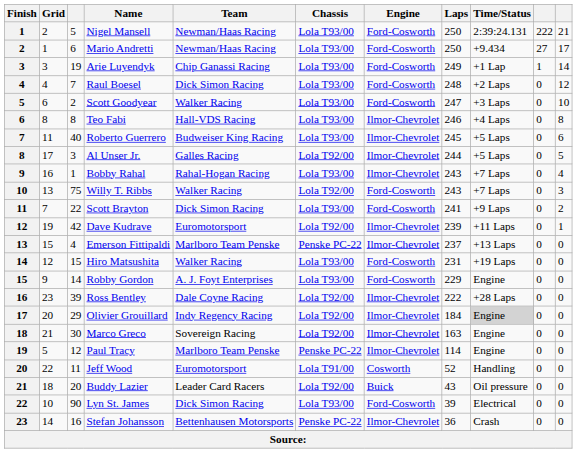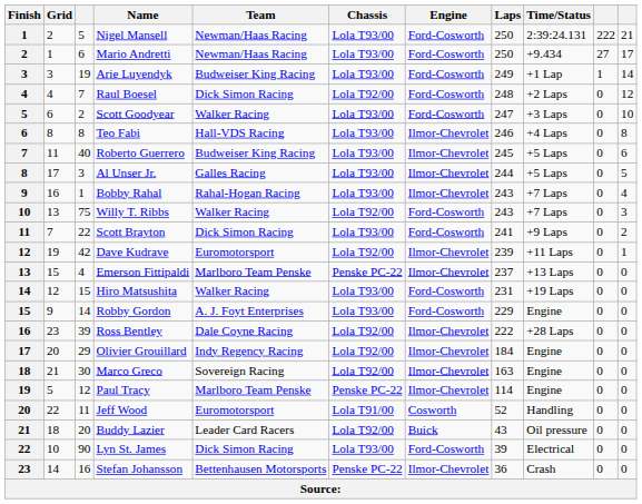Arie Luyendyk | Team: Chip Ganassi Racing -> Budweiser King Racing
Raul Boesel | Chassis: Lola T93/00 -> Lola T92/00
Al Unser Jr. | Chassis: Lola T92/00 -> Lola T93/00
Olivier Grouillard | Time/Status: lightgrey background -> no background
